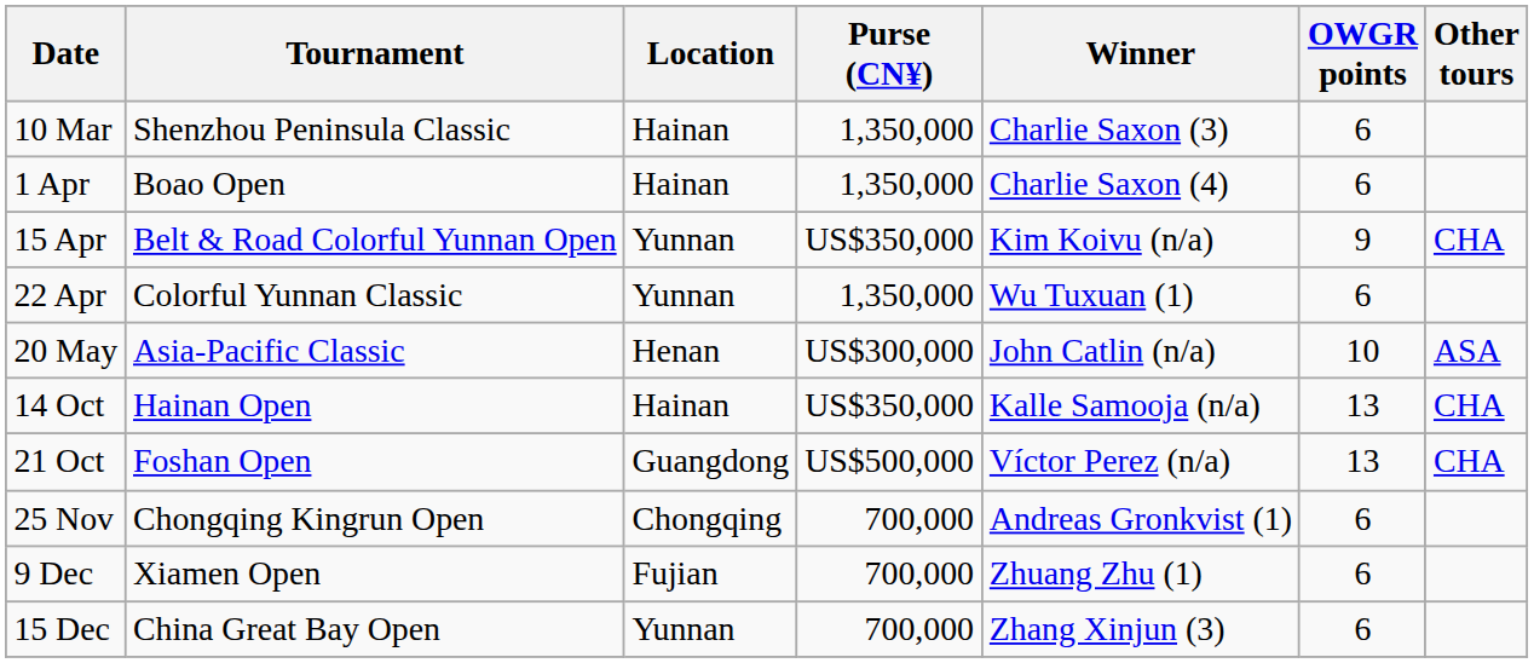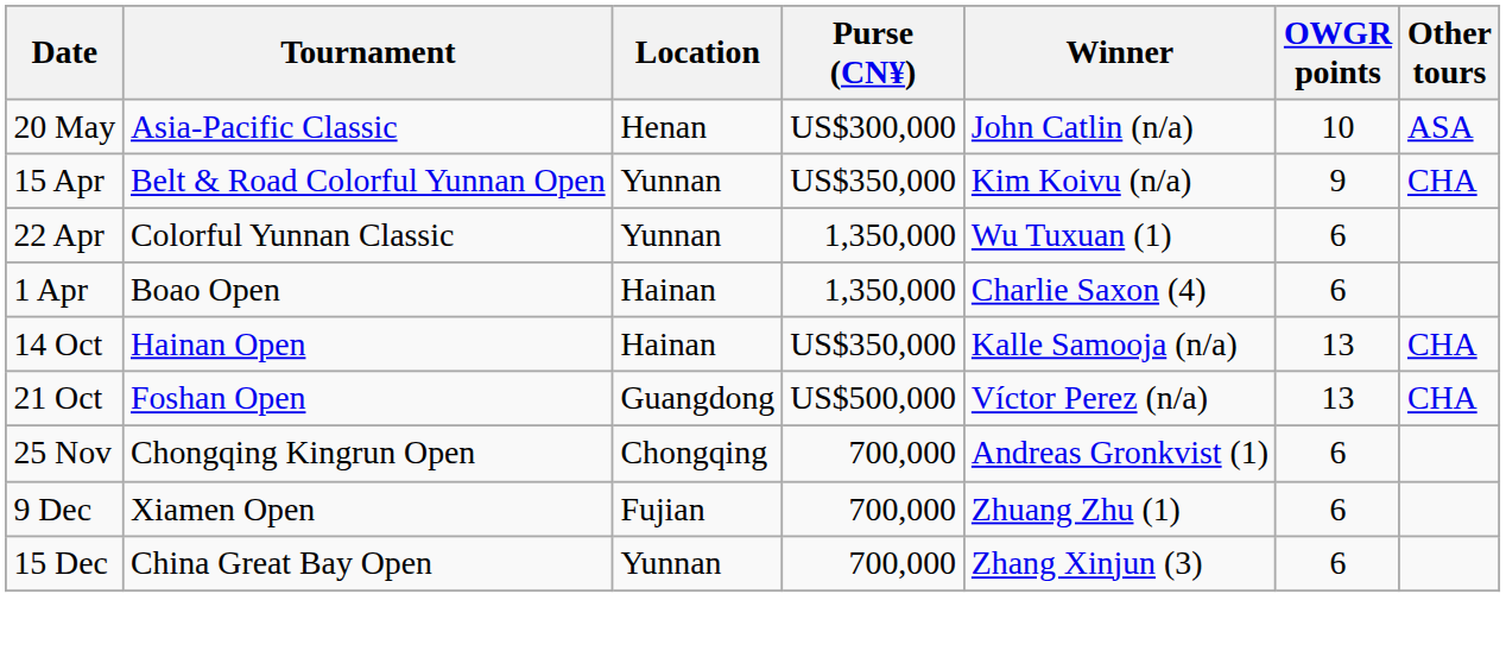- row: 10 Mar | Shenzhou Peninsula Classic | Hainan | 1,350,000 | Charlie Saxon (3) | 6
rows swapped: 1 Apr <-> 20 May
